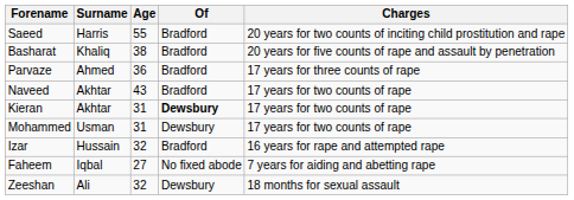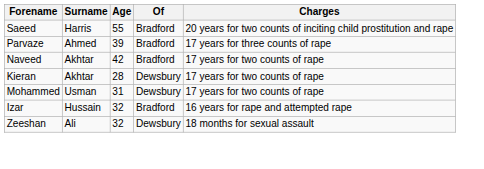- row: Basharat | Khaliq | 38 | Bradford | 20 years for five counts of rape and assault by penetration
Parvaze | Age: 36 -> 39
Naveed | Age: 43 -> 42
Kieran | Age: 31 -> 28
Kieran | Of: bold -> normal
- row: Faheem | Iqbal | 27 | No fixed abode | 7 years for aiding and abetting rape
